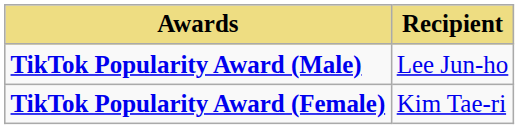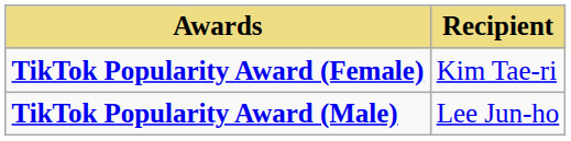rows swapped: TikTok Popularity Award (Male) <-> TikTok Popularity Award (Female)
